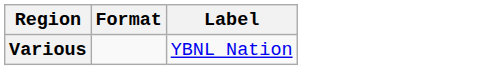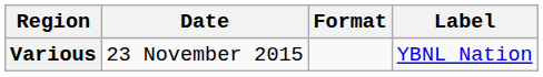+ column: Date | 23 November 2015
